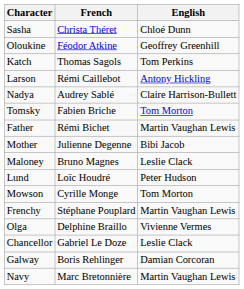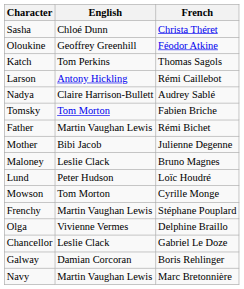columns swapped: French <-> English
